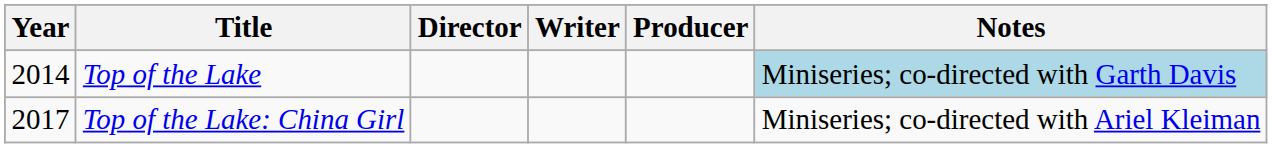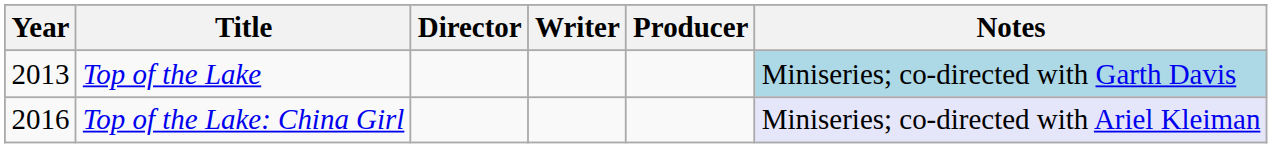Top of the Lake | Year: 2014 -> 2013
Top of the Lake: China Girl | Year: 2017 -> 2016
Top of the Lake: China Girl | Notes: no background -> lavender background
